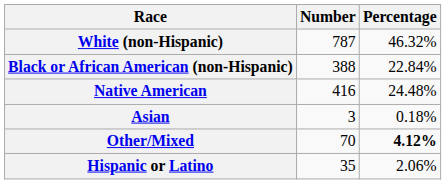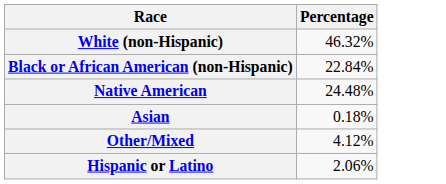- column: Number | 787 | 388 | 416 | 3 | 70 | 35
Other/Mixed | Percentage: bold -> normal
